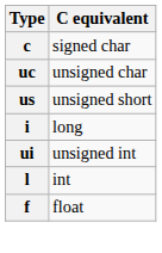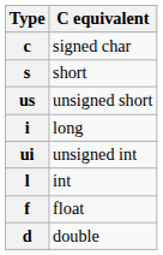- row: uc | unsigned char
+ row: s | short
+ row: d | double
